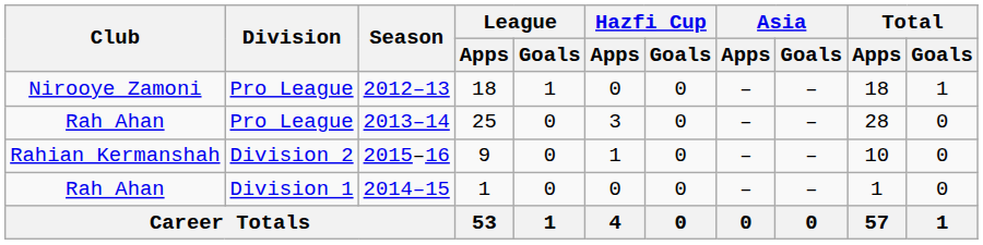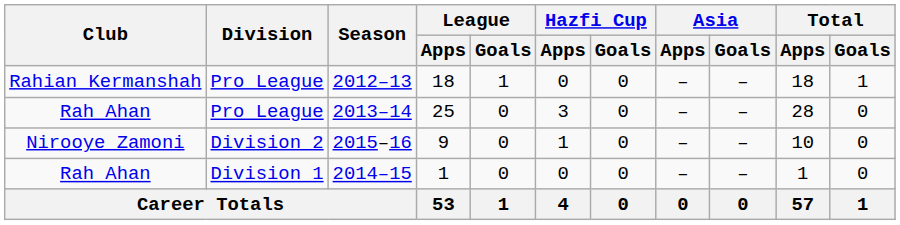2012–13 | Club: Nirooye Zamoni -> Rahian Kermanshah
2015–16 | Club: Rahian Kermanshah -> Nirooye Zamoni
